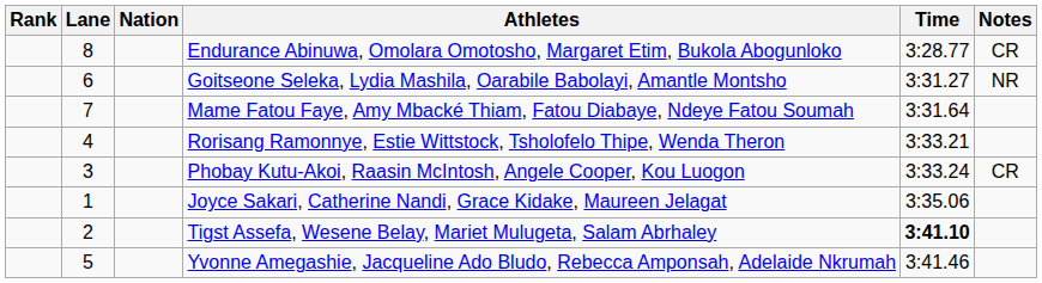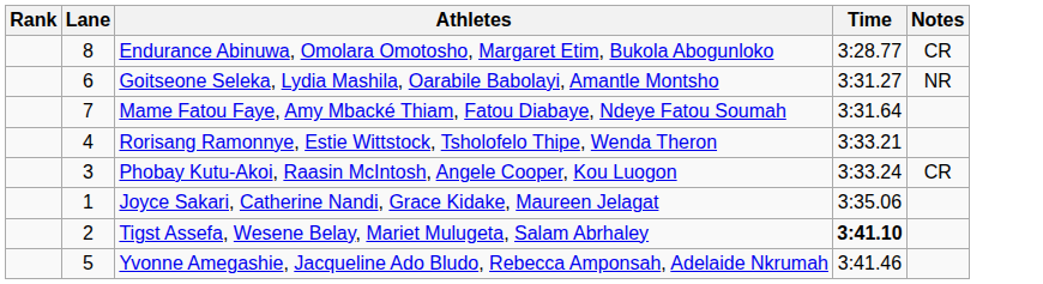- column: Nation
